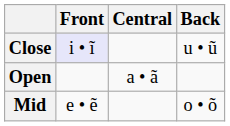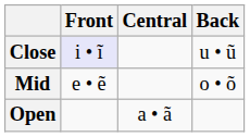rows swapped: Mid <-> Open
